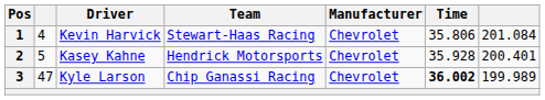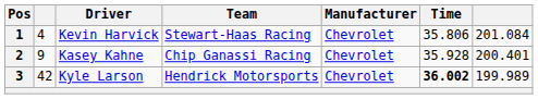2 | column 2: 5 -> 9
2 | Team: Hendrick Motorsports -> Chip Ganassi Racing
3 | column 2: 47 -> 42
3 | Team: Chip Ganassi Racing -> Hendrick Motorsports
